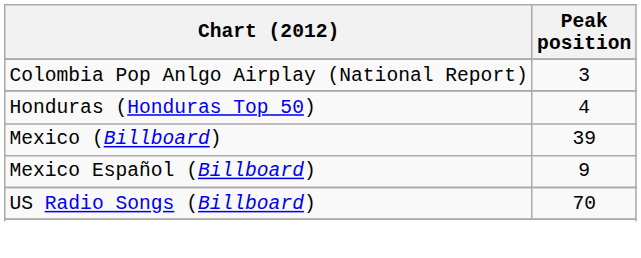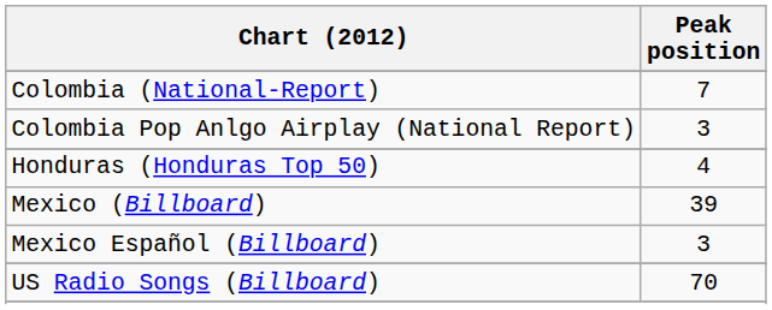+ row: Colombia (National-Report) | 7
Mexico Español (Billboard) | Peak position: 9 -> 3
